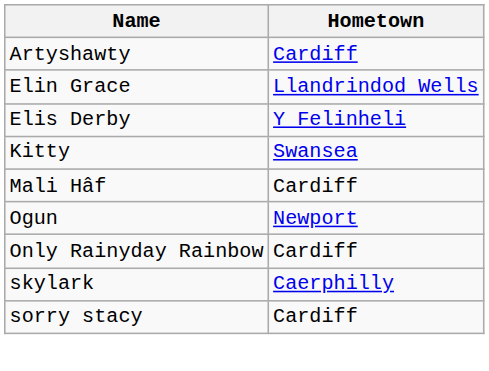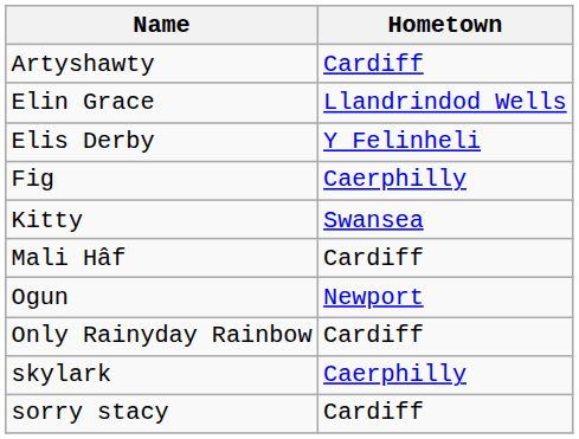+ row: Fig | Caerphilly
